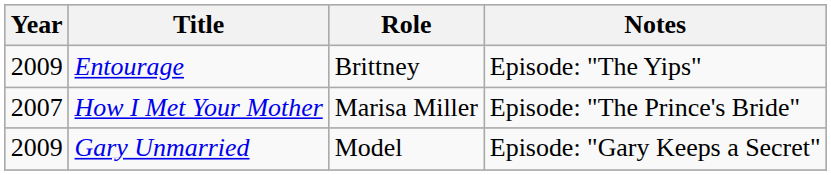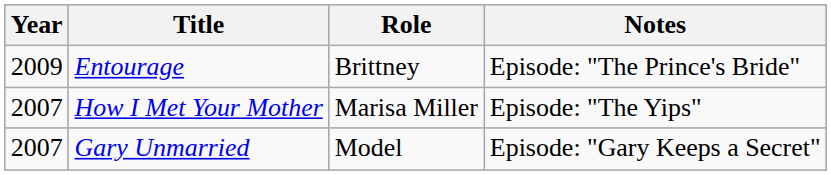Entourage | Notes: Episode: "The Yips" -> Episode: "The Prince's Bride"
How I Met Your Mother | Notes: Episode: "The Prince's Bride" -> Episode: "The Yips"
Gary Unmarried | Year: 2009 -> 2007
